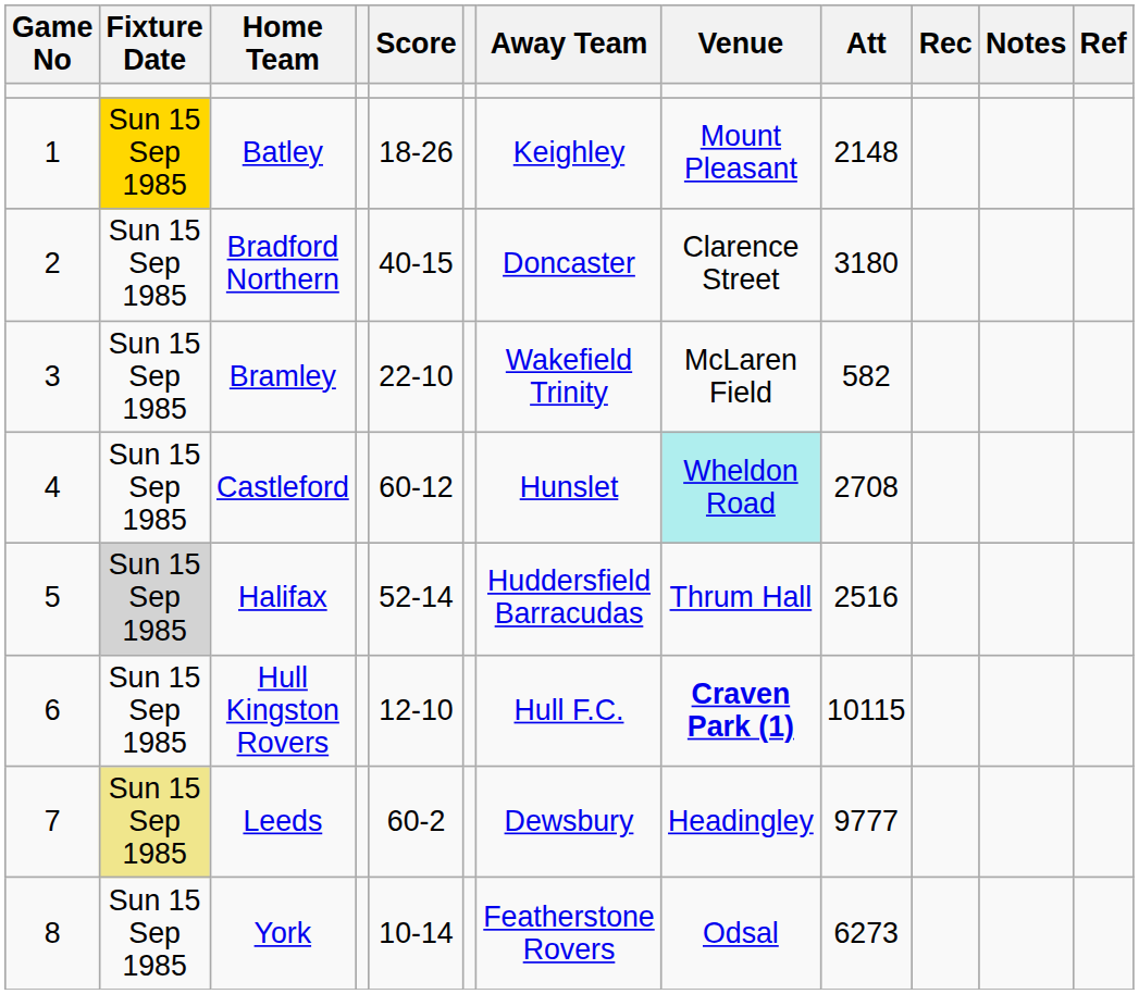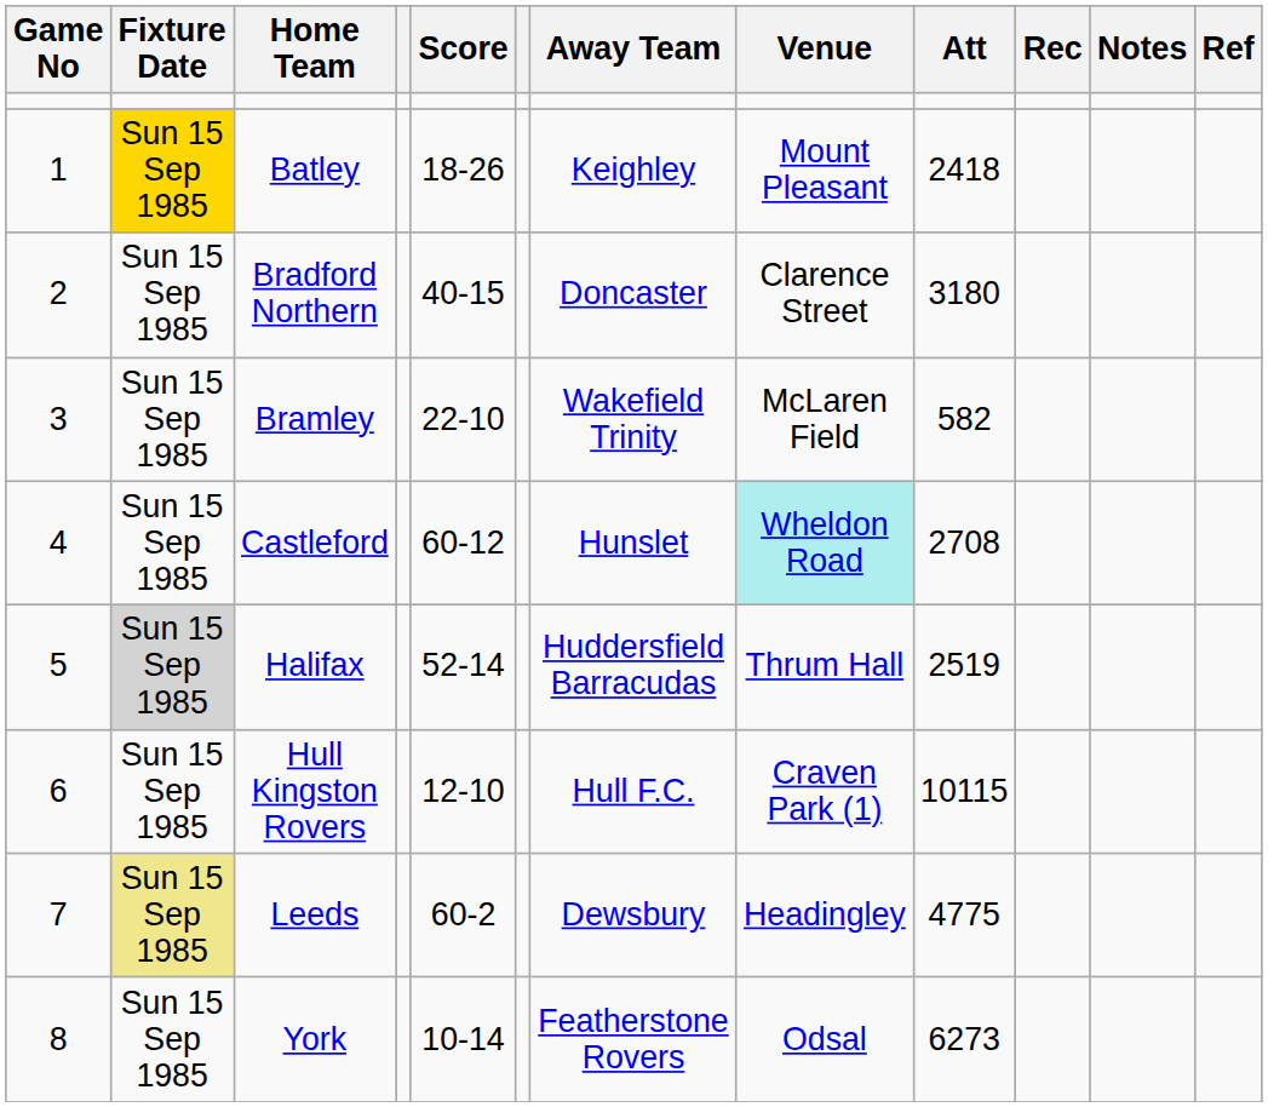Batley | Att: 2148 -> 2418
Halifax | Att: 2516 -> 2519
Hull Kingston Rovers | Venue: bold -> normal
Leeds | Att: 9777 -> 4775
